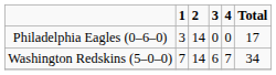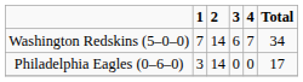rows swapped: Washington Redskins (5–0–0) <-> Philadelphia Eagles (0–6–0)
